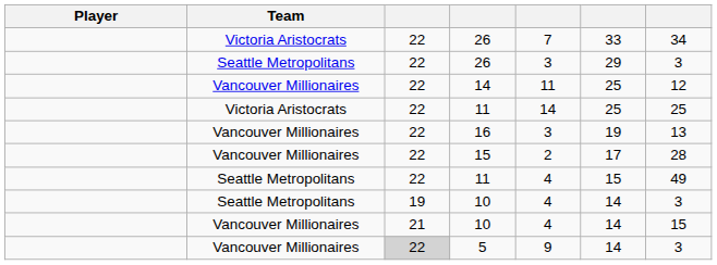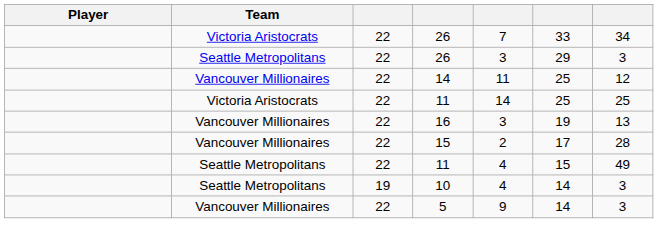- row: Vancouver Millionaires | 21 | 10 | 4 | 14 | 15
5 | column 3: lightgrey background -> no background
